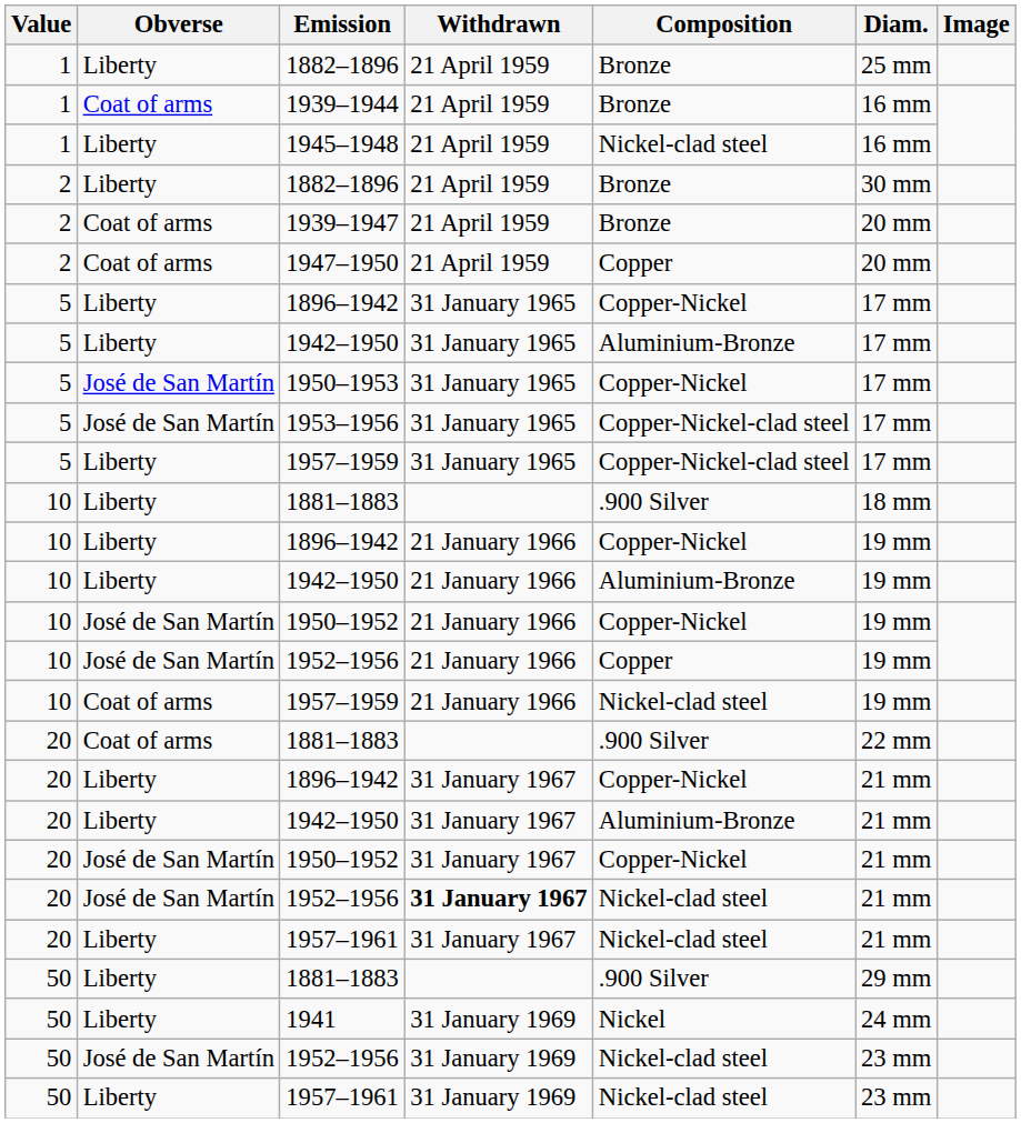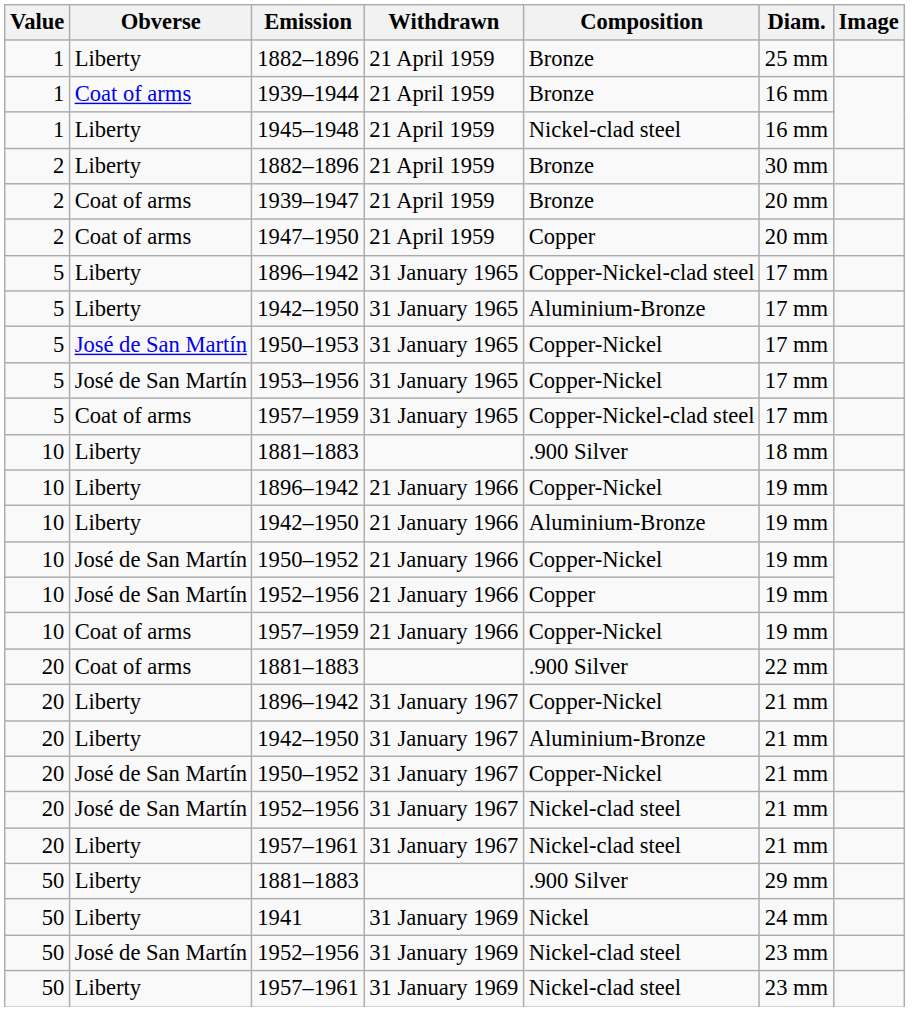5 / 1896–1942 | Composition: Copper-Nickel -> Copper-Nickel-clad steel
1953–1956 | Composition: Copper-Nickel-clad steel -> Copper-Nickel
5 / 1957–1959 | Obverse: Liberty -> Coat of arms
10 / 1957–1959 | Composition: Nickel-clad steel -> Copper-Nickel
20 / 1952–1956 | Withdrawn: bold -> normal
